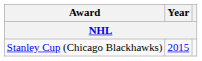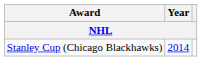Stanley Cup (Chicago Blackhawks) | Year: 2015 -> 2014
